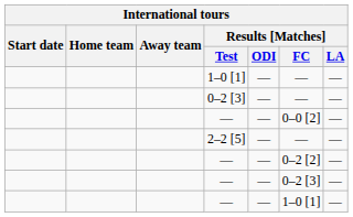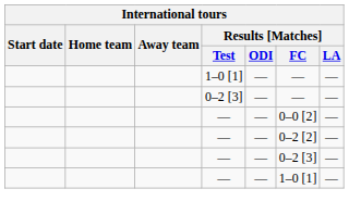- row: 2–2 [5] | — | — | —
